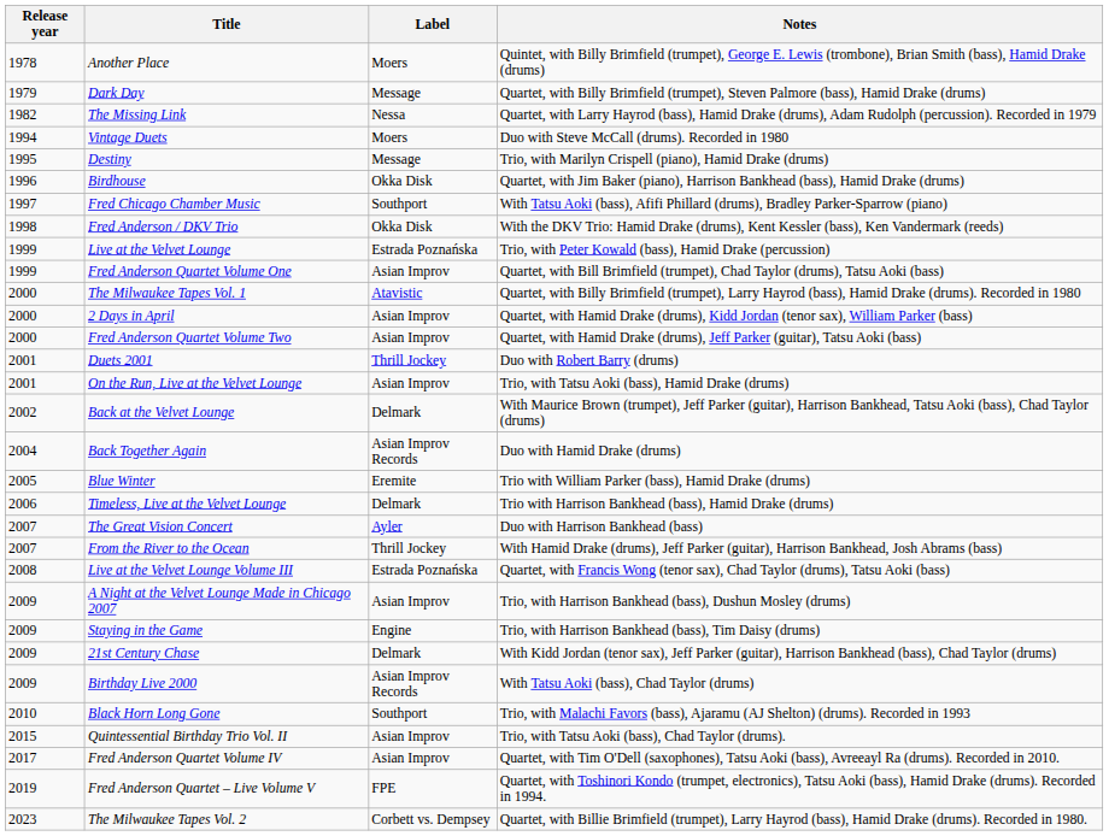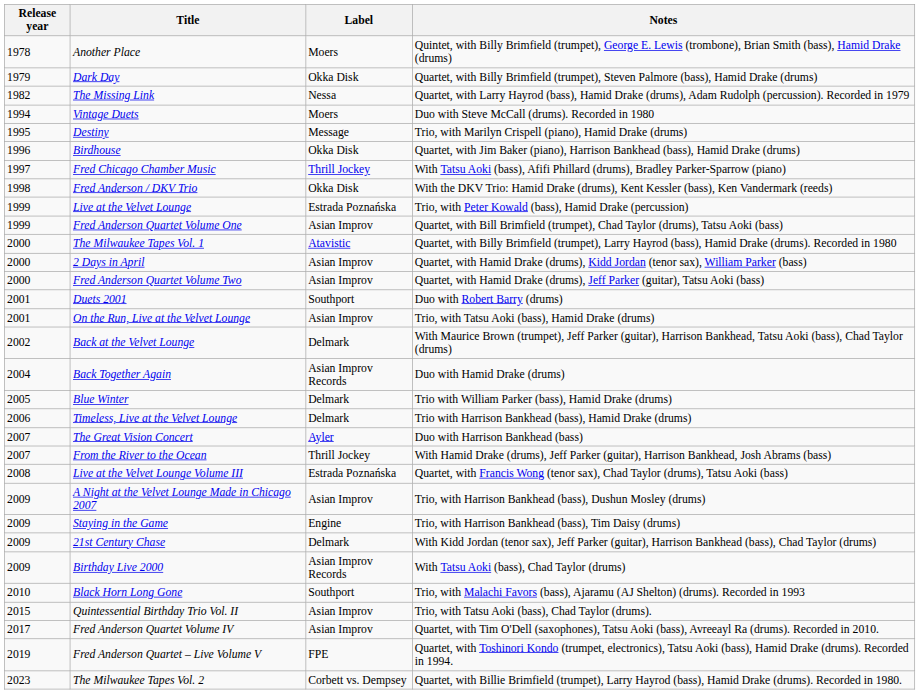Dark Day | Label: Message -> Okka Disk
Fred Chicago Chamber Music | Label: Southport -> Thrill Jockey
Duets 2001 | Label: Thrill Jockey -> Southport
Blue Winter | Label: Eremite -> Delmark
